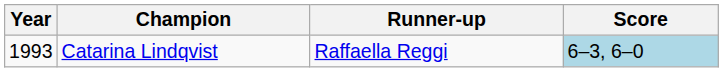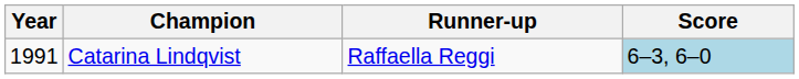Catarina Lindqvist | Year: 1993 -> 1991
